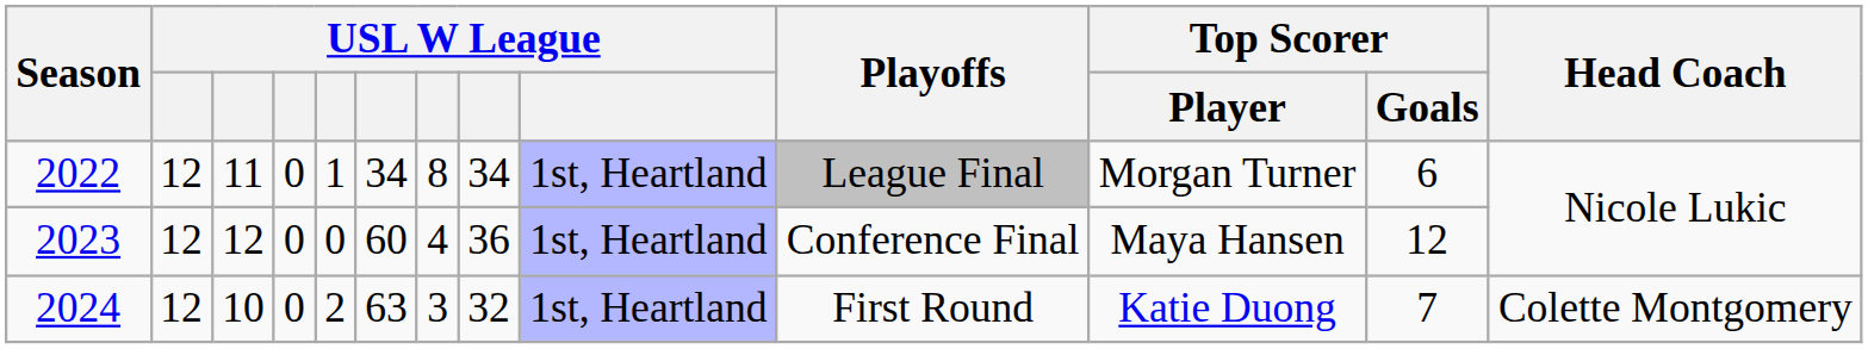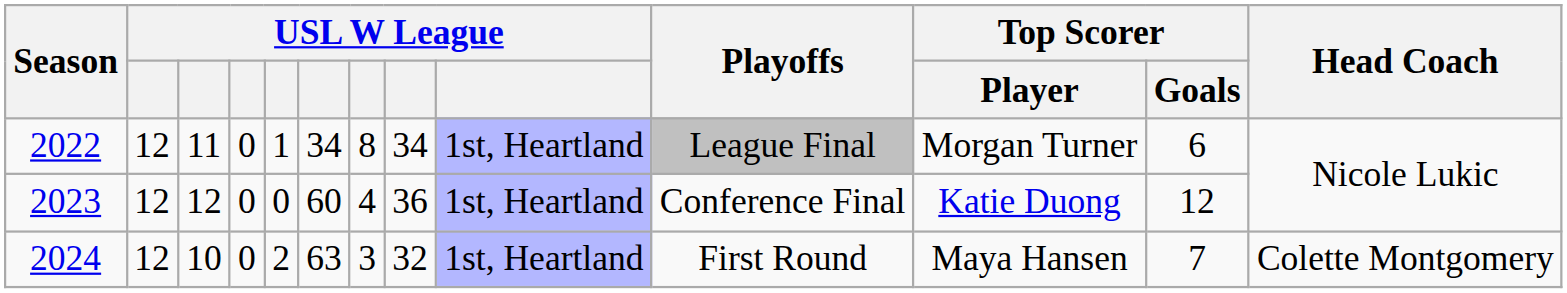2023 | Top Scorer / Player: Maya Hansen -> Katie Duong
2024 | Top Scorer / Player: Katie Duong -> Maya Hansen
